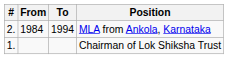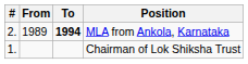MLA from Ankola, Karnataka | From: 1984 -> 1989
MLA from Ankola, Karnataka | To: normal -> bold
